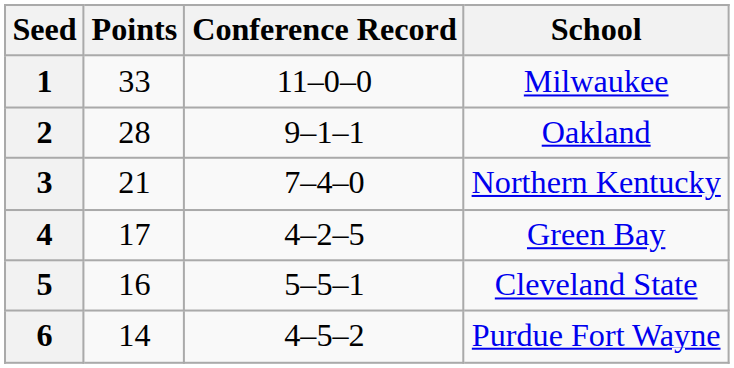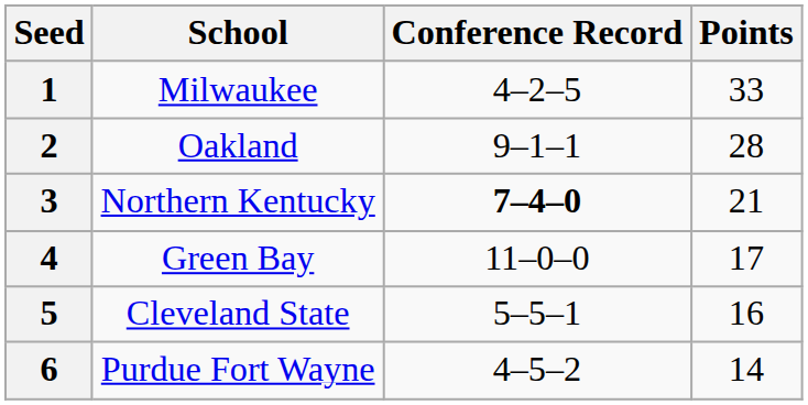columns swapped: School <-> Points
1 | Conference Record: 11–0–0 -> 4–2–5
3 | Conference Record: normal -> bold
4 | Conference Record: 4–2–5 -> 11–0–0
